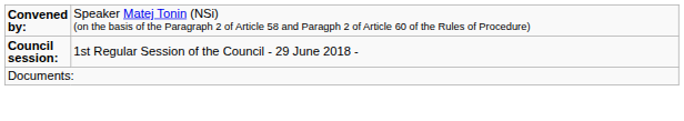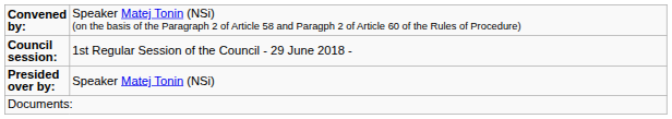+ row: Presided over by: | Speaker Matej Tonin (NSi)
